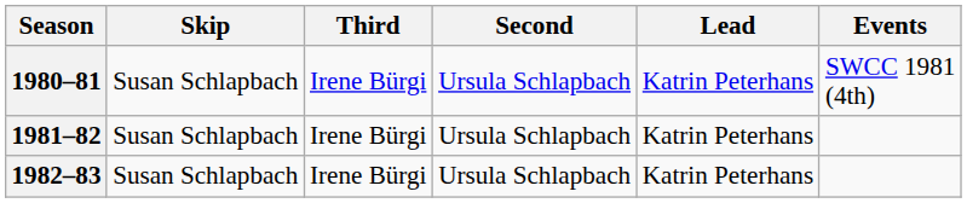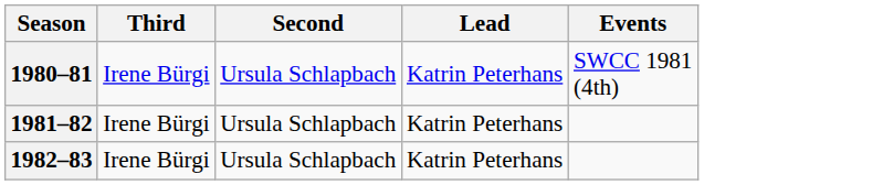- column: Skip | Susan Schlapbach | Susan Schlapbach | Susan Schlapbach
